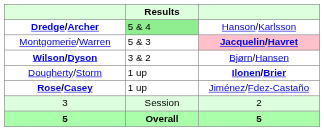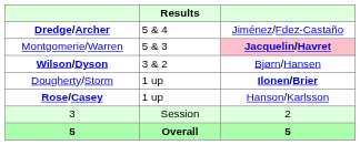Dredge/Archer | Results: lightgreen background -> no background
Dredge/Archer | column 3: Hanson/Karlsson -> Jiménez/Fdez-Castaño
Rose/Casey | column 3: Jiménez/Fdez-Castaño -> Hanson/Karlsson
